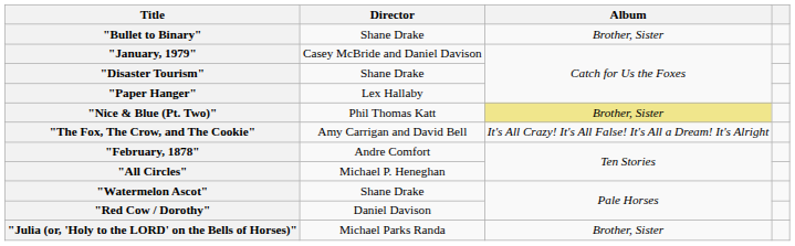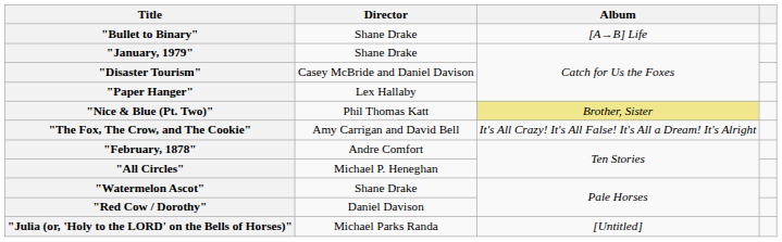"Bullet to Binary" | Album: Brother, Sister -> [A→B] Life
"January, 1979" | Director: Casey McBride and Daniel Davison -> Shane Drake
"Disaster Tourism" | Director: Shane Drake -> Casey McBride and Daniel Davison
"Julia (or, 'Holy to the LORD' on the Bells of Horses)" | Album: Brother, Sister -> [Untitled]
